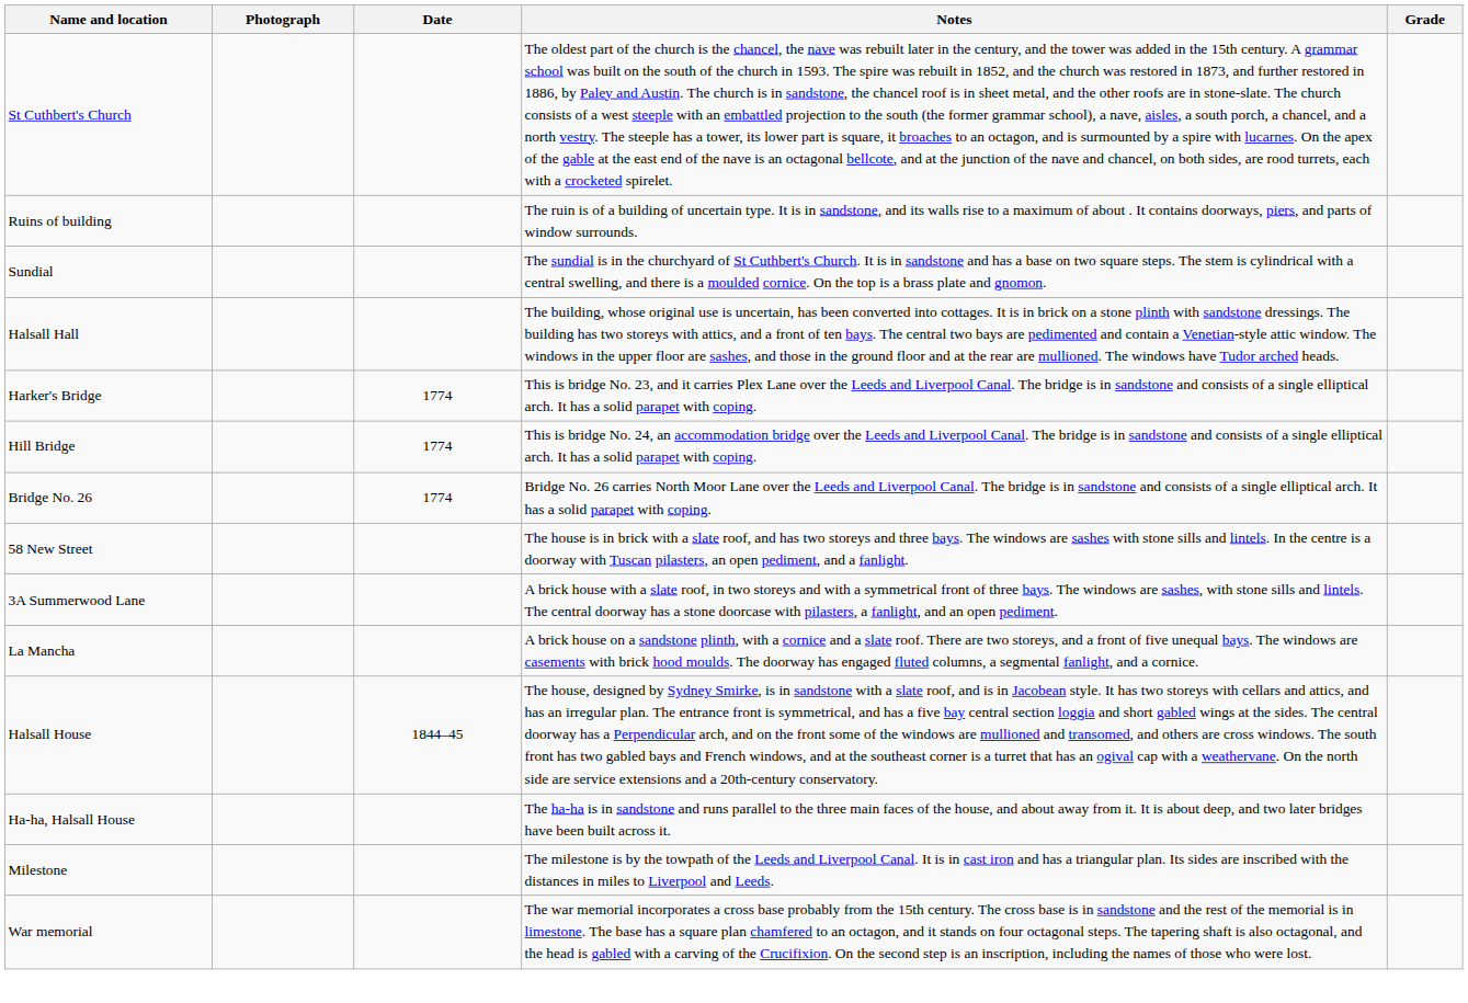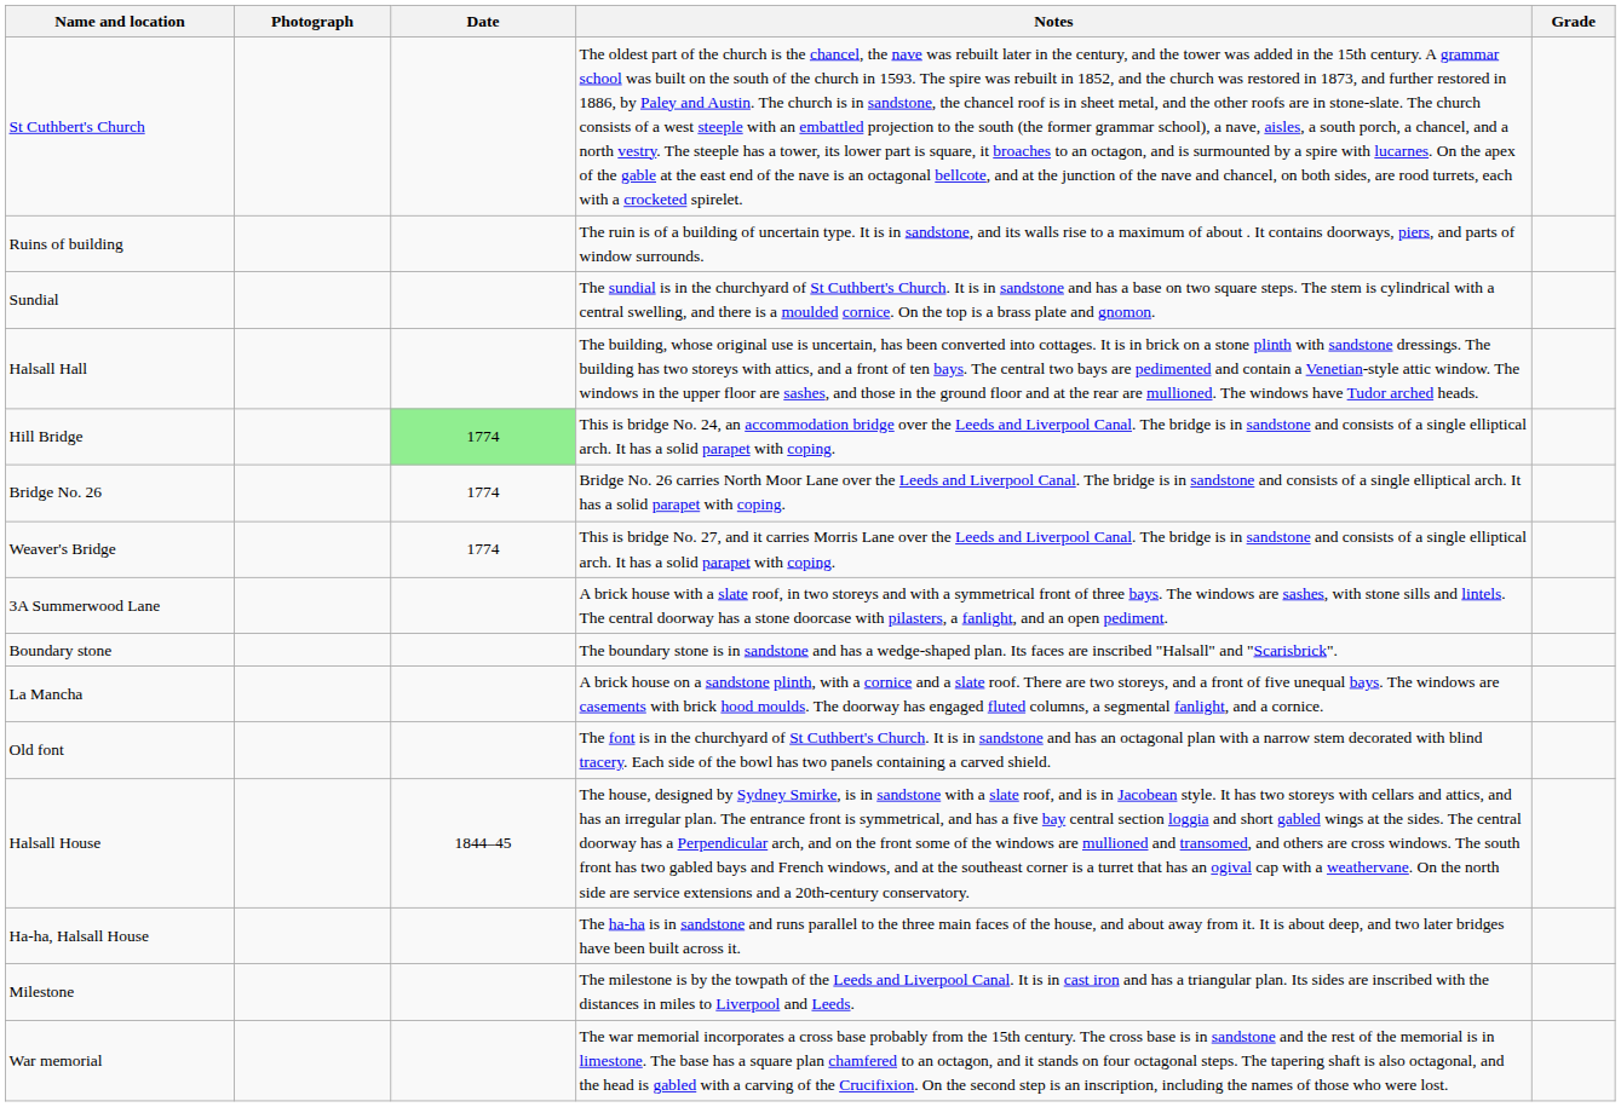- row: Harker's Bridge | 1774 | This is bridge No. 23, and it carries Plex Lane over the Leeds and Liverpool Canal. The bridge is in sandstone and consists of a single elliptical arch. It has a solid parapet with coping.
Hill Bridge | Date: no background -> lightgreen background
+ row: Weaver's Bridge | 1774 | This is bridge No. 27, and it carries Morris Lane over the Leeds and Liverpool Canal. The bridge is in sandstone and consists of a single elliptical arch. It has a solid parapet with coping.
- row: 58 New Street | The house is in brick with a slate roof, and has two storeys and three bays. The windows are sashes with stone sills and lintels. In the centre is a doorway with Tuscan pilasters, an open pediment, and a fanlight.
+ row: Boundary stone | The boundary stone is in sandstone and has a wedge-shaped plan. Its faces are inscribed "Halsall" and "Scarisbrick".
+ row: Old font | The font is in the churchyard of St Cuthbert's Church. It is in sandstone and has an octagonal plan with a narrow stem decorated with blind tracery. Each side of the bowl has two panels containing a carved shield.
